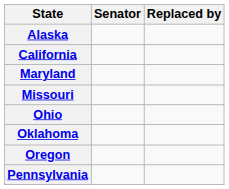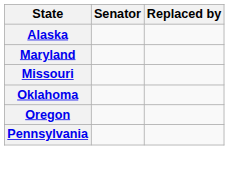- row: California
- row: Ohio
